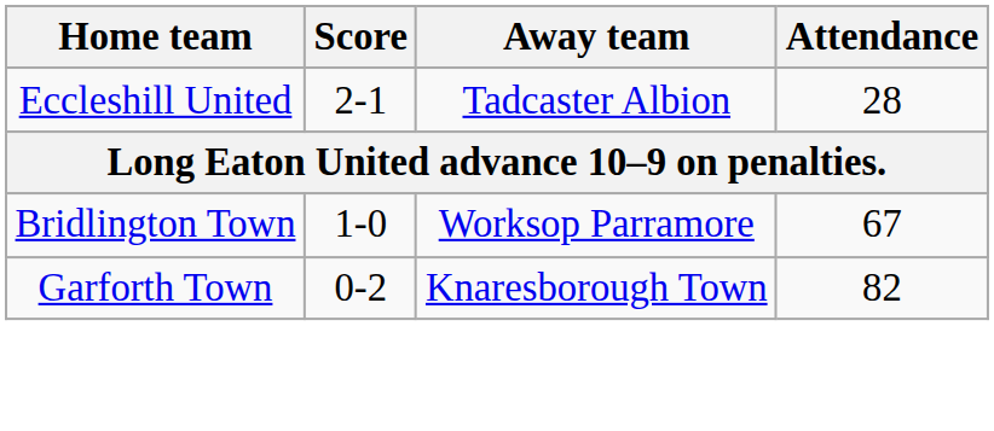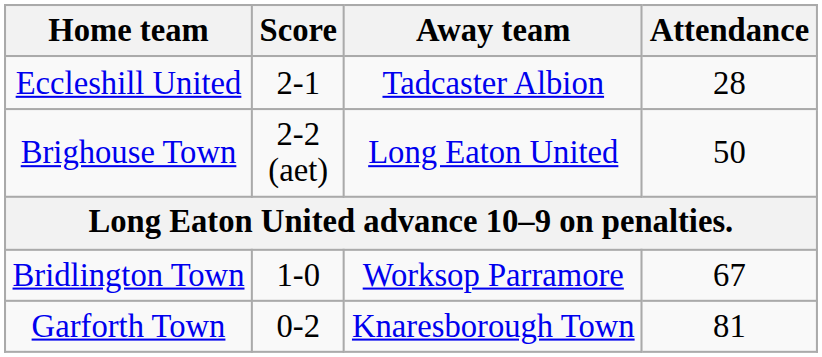+ row: Brighouse Town | 2-2 (aet) | Long Eaton United | 50
Garforth Town | Attendance: 82 -> 81
